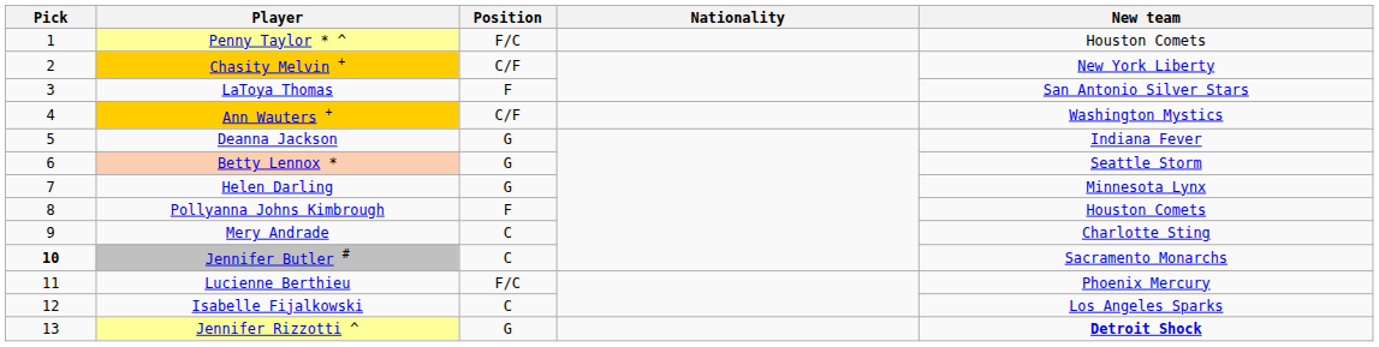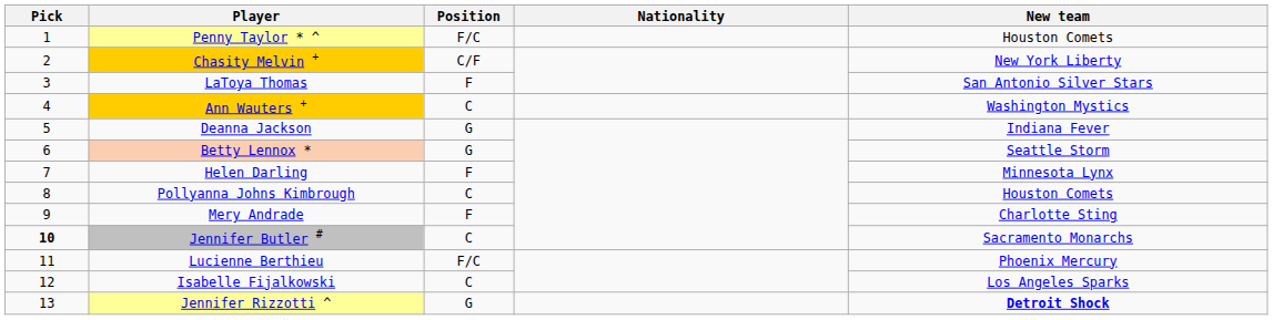Ann Wauters + | Position: C/F -> C
Helen Darling | Position: G -> F
Pollyanna Johns Kimbrough | Position: F -> C
Mery Andrade | Position: C -> F
